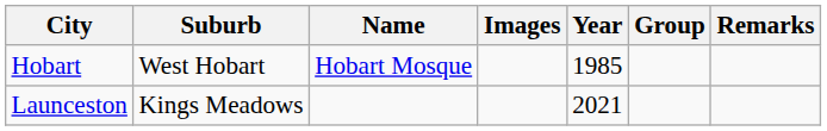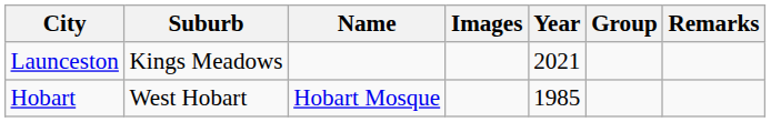rows swapped: Hobart <-> Launceston
